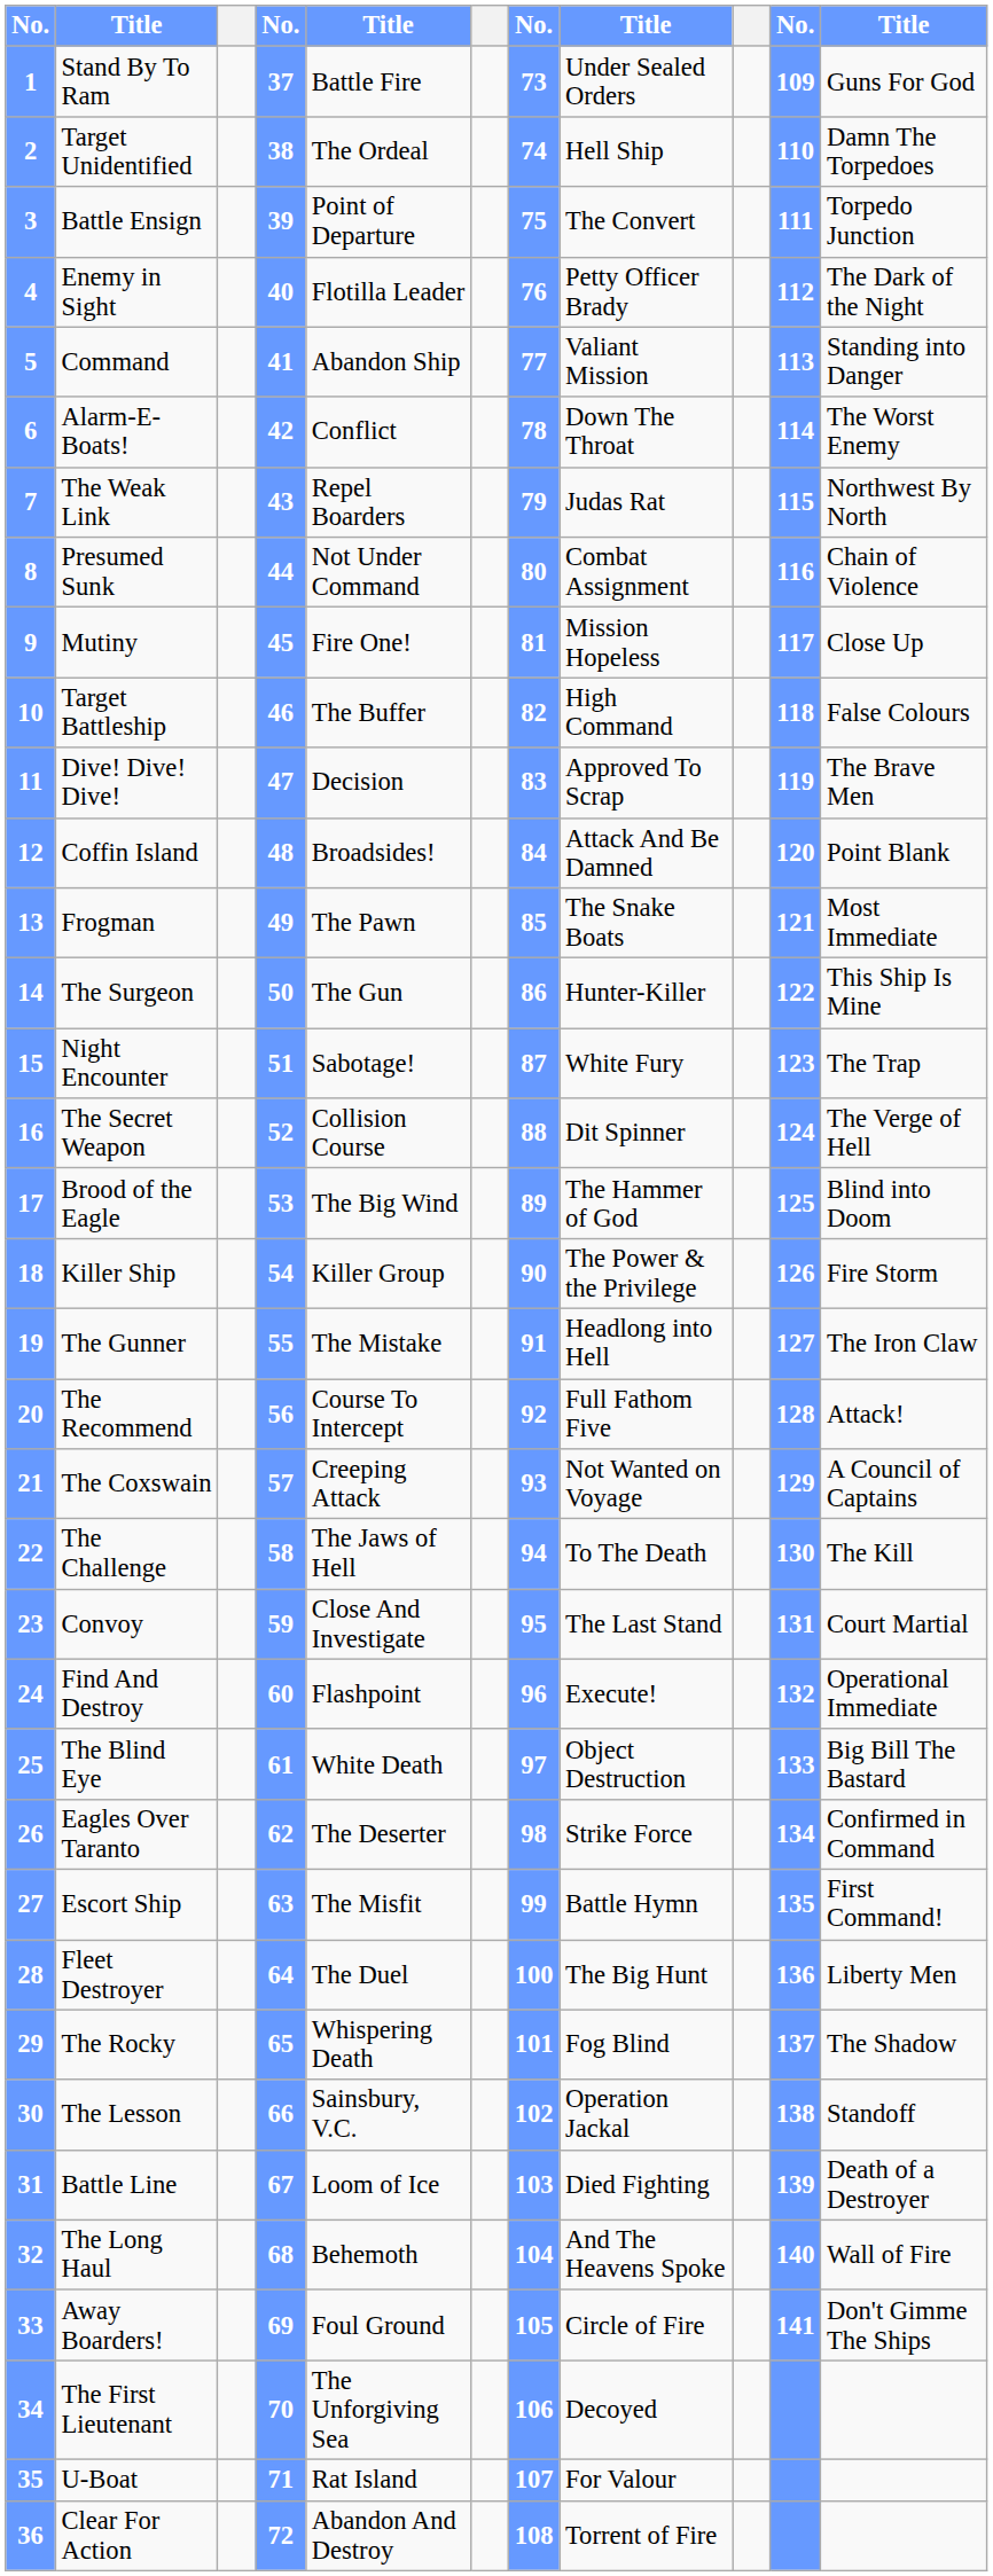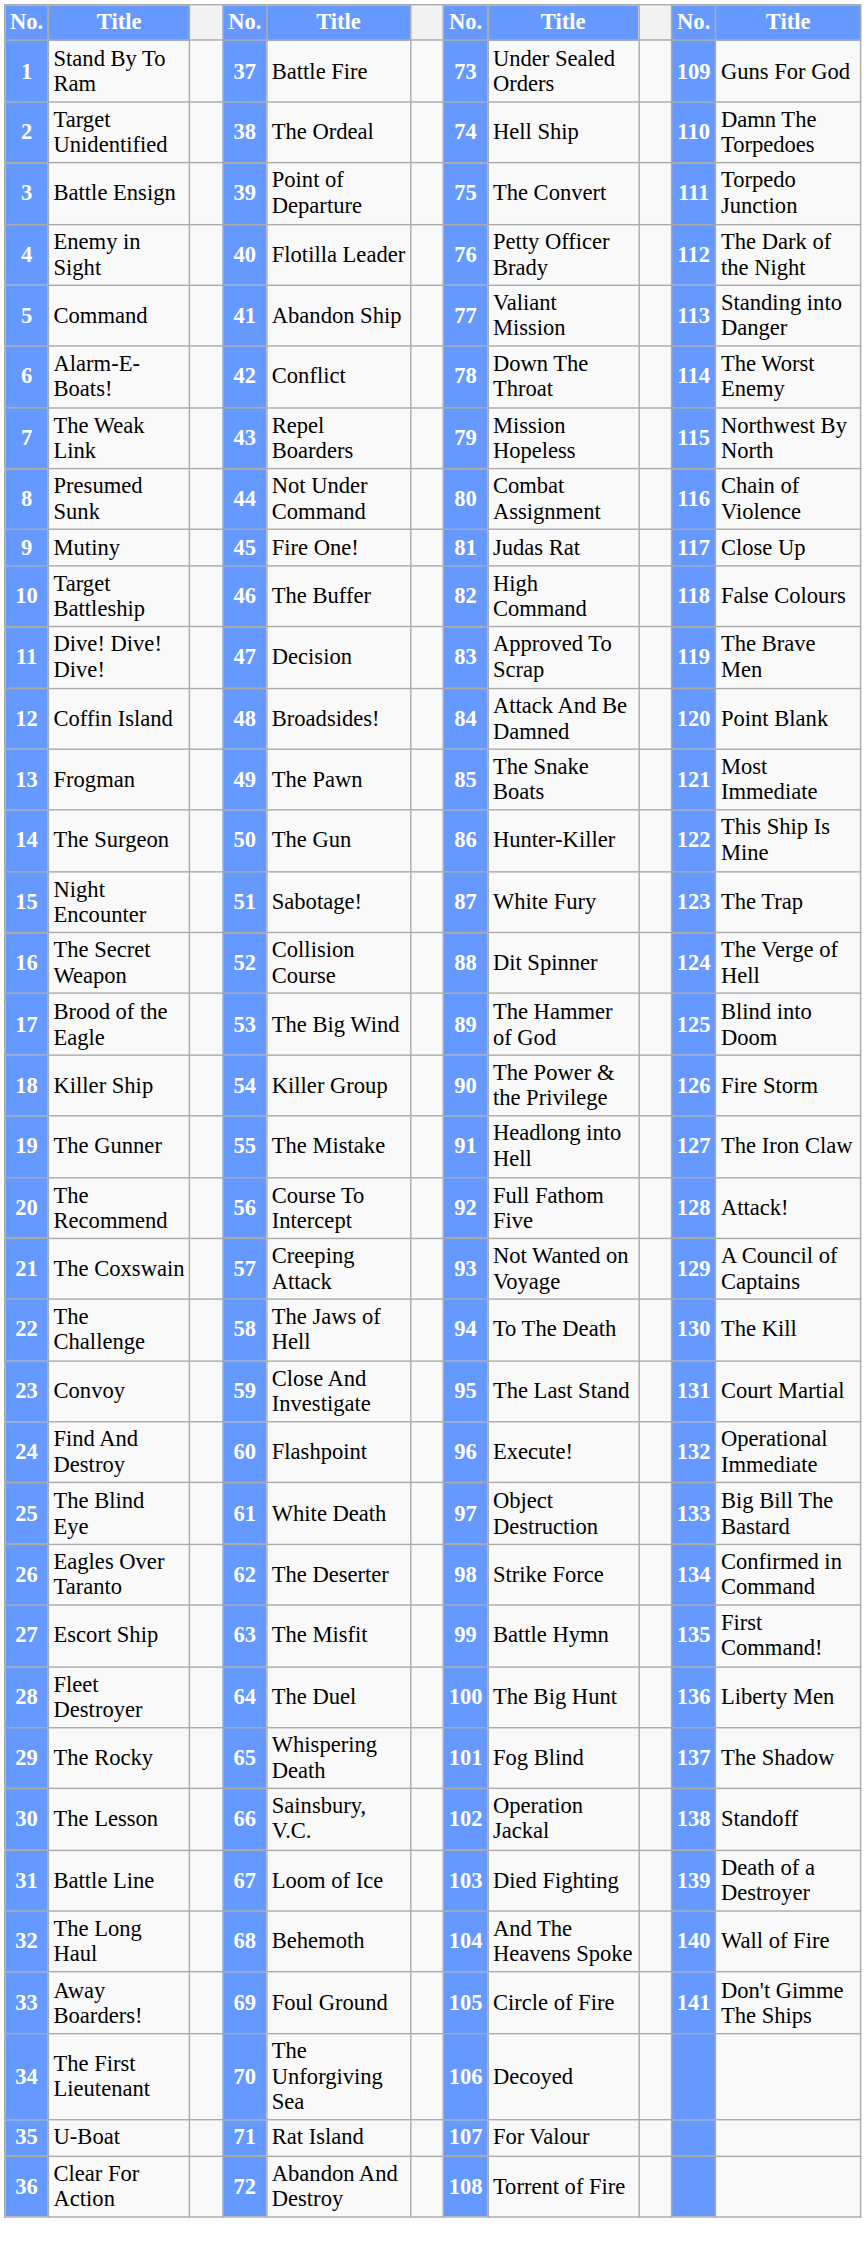7 | column 8: Judas Rat -> Mission Hopeless
9 | column 8: Mission Hopeless -> Judas Rat
